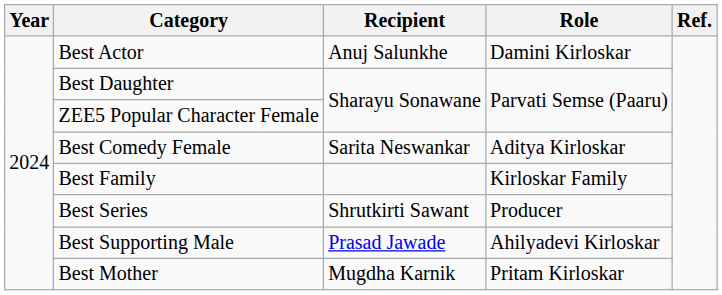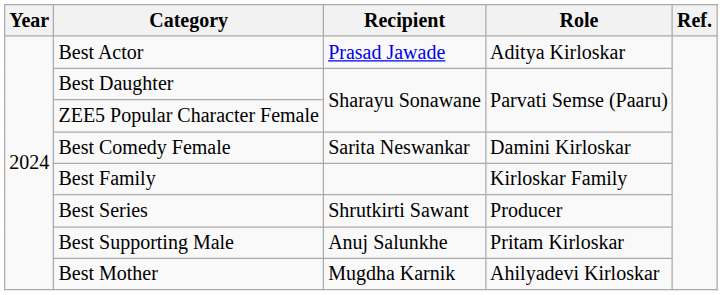Best Actor | Recipient: Anuj Salunkhe -> Prasad Jawade
Best Actor | Role: Damini Kirloskar -> Aditya Kirloskar
Best Comedy Female | Role: Aditya Kirloskar -> Damini Kirloskar
Best Supporting Male | Recipient: Prasad Jawade -> Anuj Salunkhe
Best Supporting Male | Role: Ahilyadevi Kirloskar -> Pritam Kirloskar
Best Mother | Role: Pritam Kirloskar -> Ahilyadevi Kirloskar
